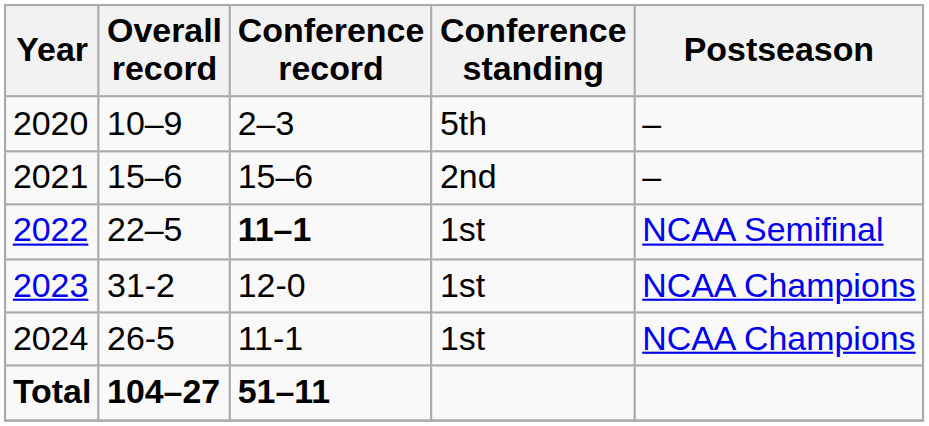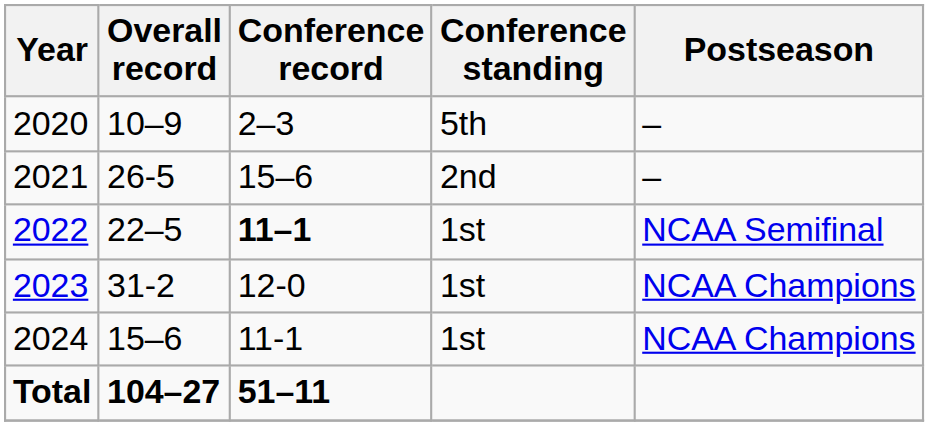2021 | Overall record: 15–6 -> 26-5
2024 | Overall record: 26-5 -> 15–6
